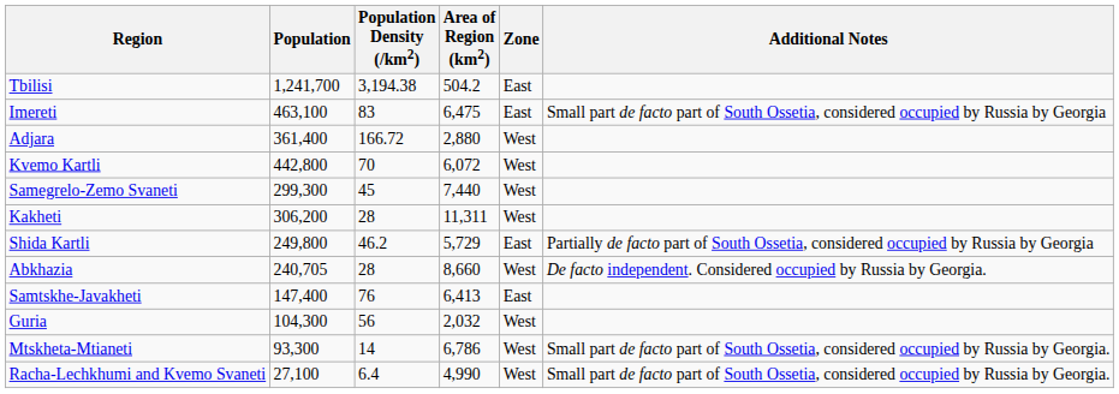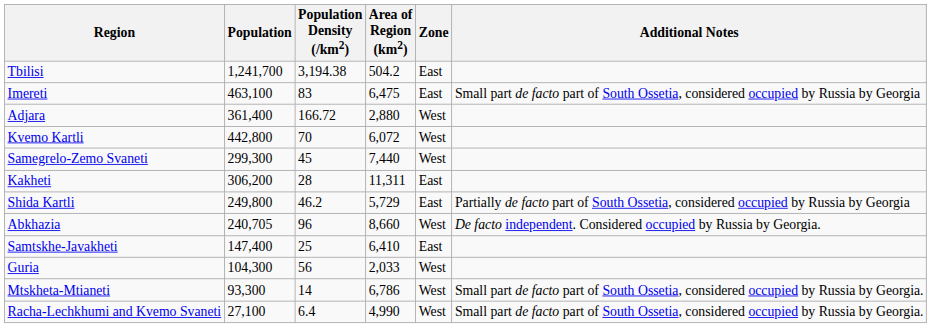Kakheti | Zone: West -> East
Abkhazia | Population Density (/km2): 28 -> 96
Samtskhe-Javakheti | Population Density (/km2): 76 -> 25
Samtskhe-Javakheti | Area of Region (km2): 6,413 -> 6,410
Guria | Area of Region (km2): 2,032 -> 2,033
